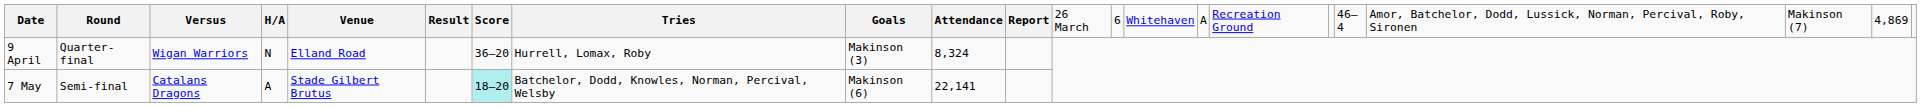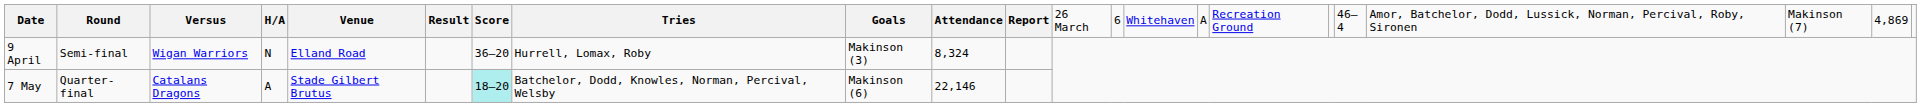9 April | column 2: Quarter-final -> Semi-final
7 May | column 2: Semi-final -> Quarter-final
7 May | column 10: 22,141 -> 22,146
